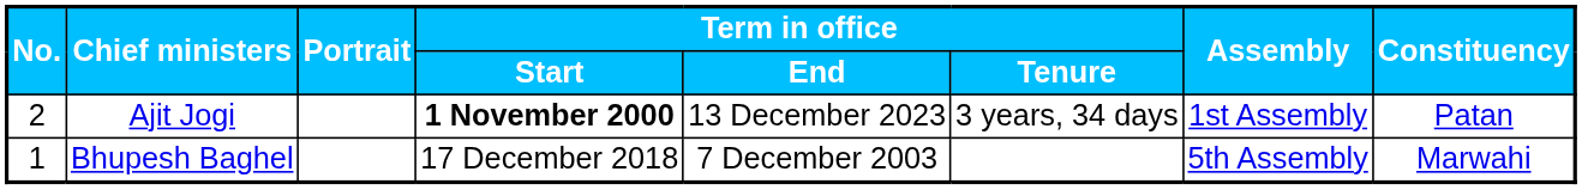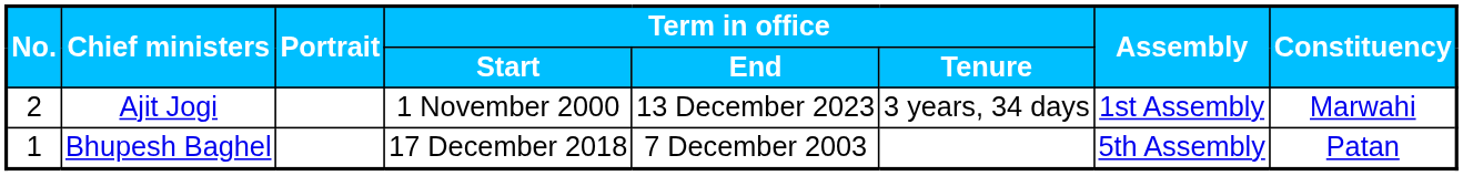Ajit Jogi | Term in office / Start: bold -> normal
Ajit Jogi | Constituency: Patan -> Marwahi
Bhupesh Baghel | Constituency: Marwahi -> Patan
